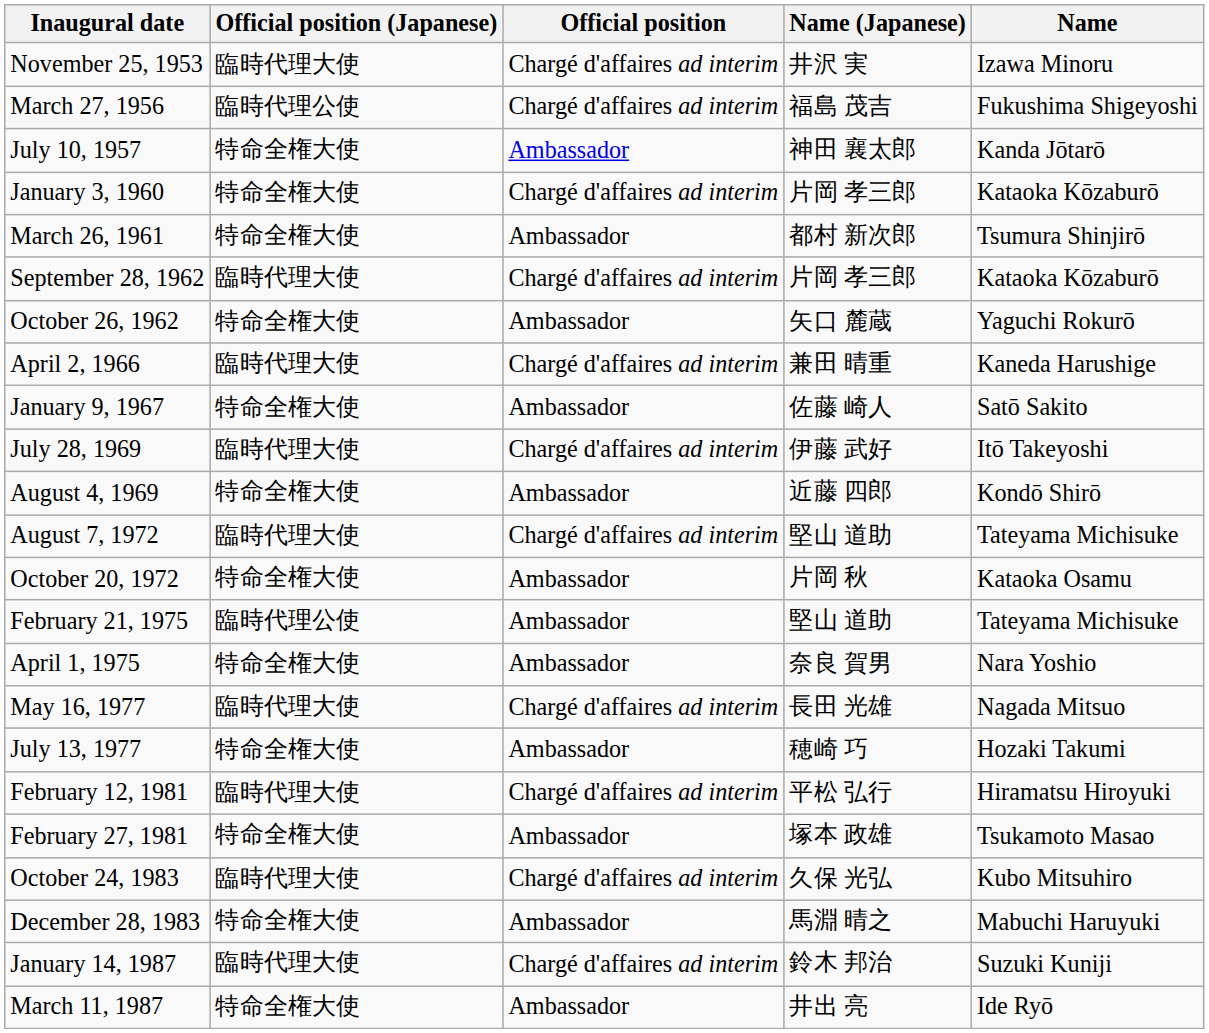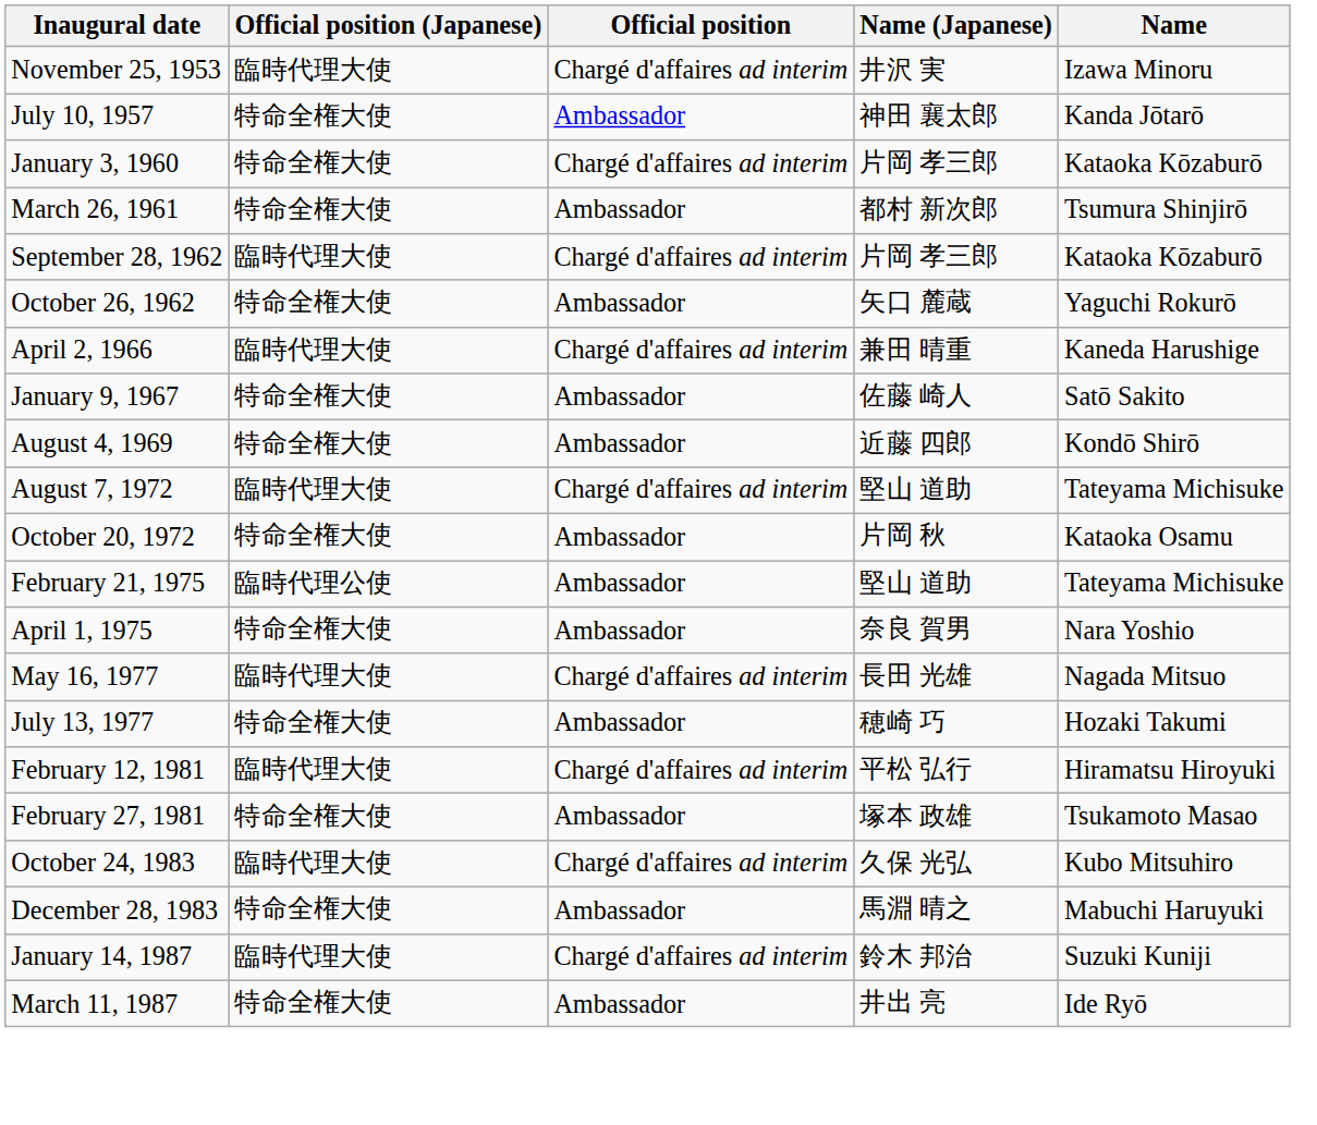- row: March 27, 1956 | 臨時代理公使 | Chargé d'affaires ad interim | 福島 茂吉 | Fukushima Shigeyoshi
- row: July 28, 1969 | 臨時代理大使 | Chargé d'affaires ad interim | 伊藤 武好 | Itō Takeyoshi
